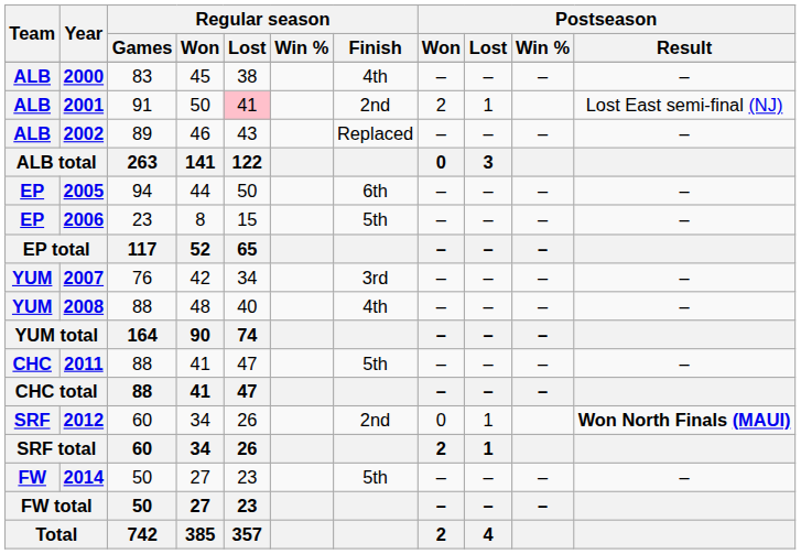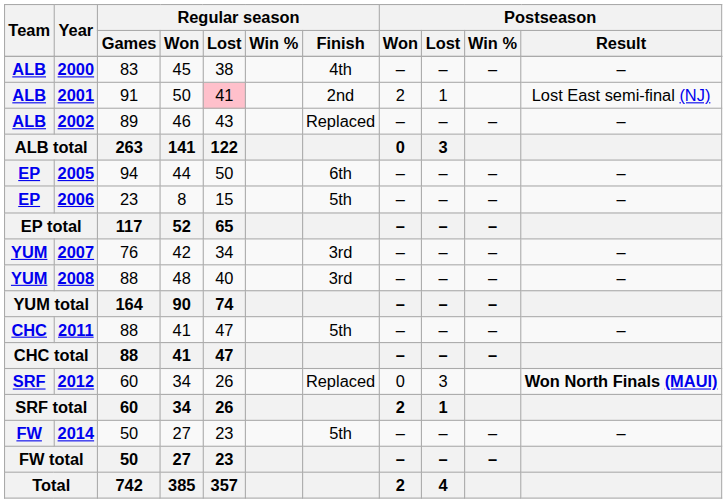2008 | Regular season / Finish: 4th -> 3rd
2012 | Regular season / Finish: 2nd -> Replaced
2012 | Postseason / Lost: 1 -> 3
